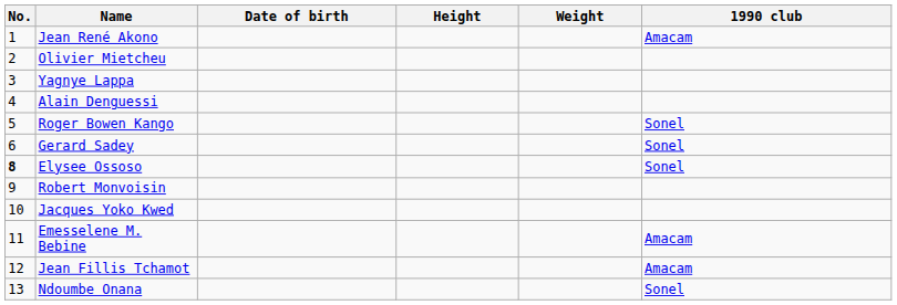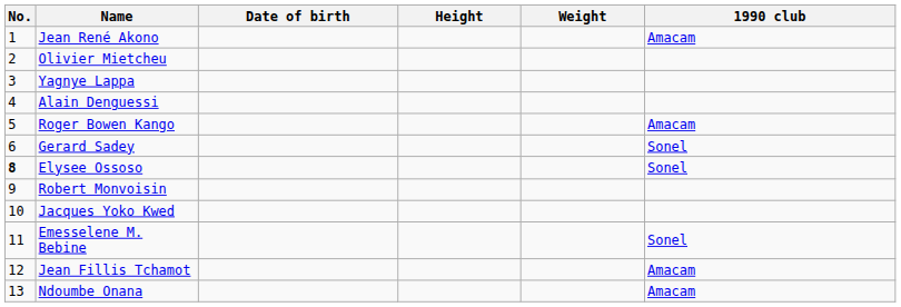Roger Bowen Kango | 1990 club: Sonel -> Amacam
Emesselene M. Bebine | 1990 club: Amacam -> Sonel
Ndoumbe Onana | 1990 club: Sonel -> Amacam
